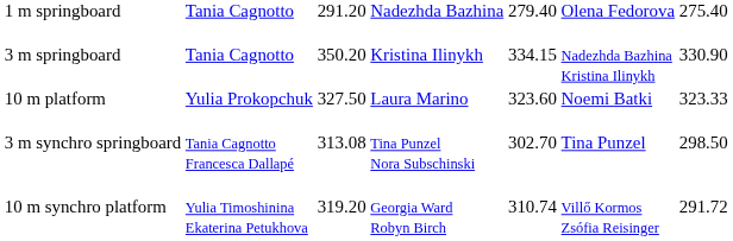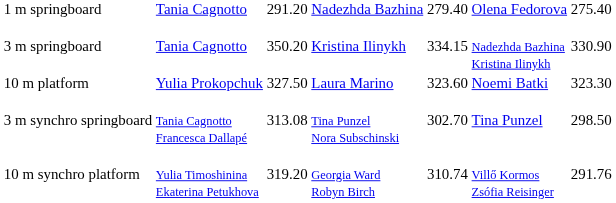10 m platform | column 7: 323.33 -> 323.30
10 m synchro platform | column 7: 291.72 -> 291.76
